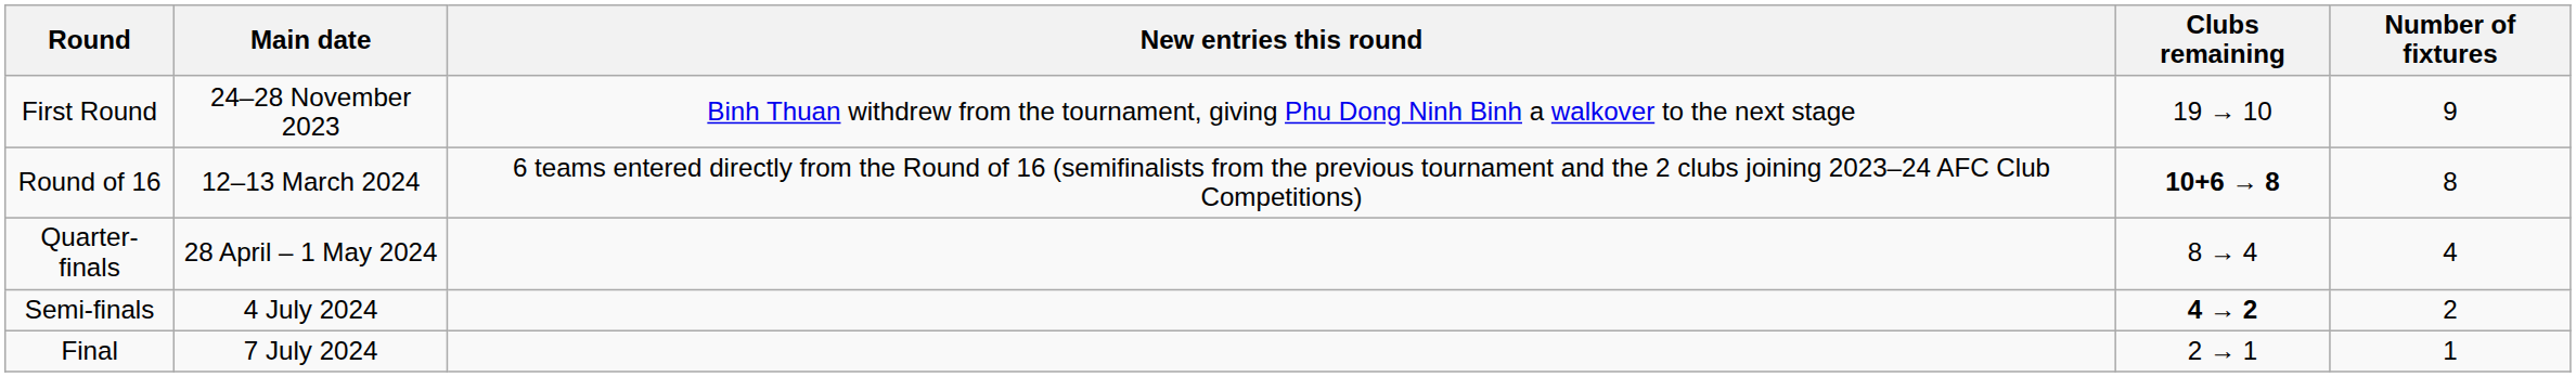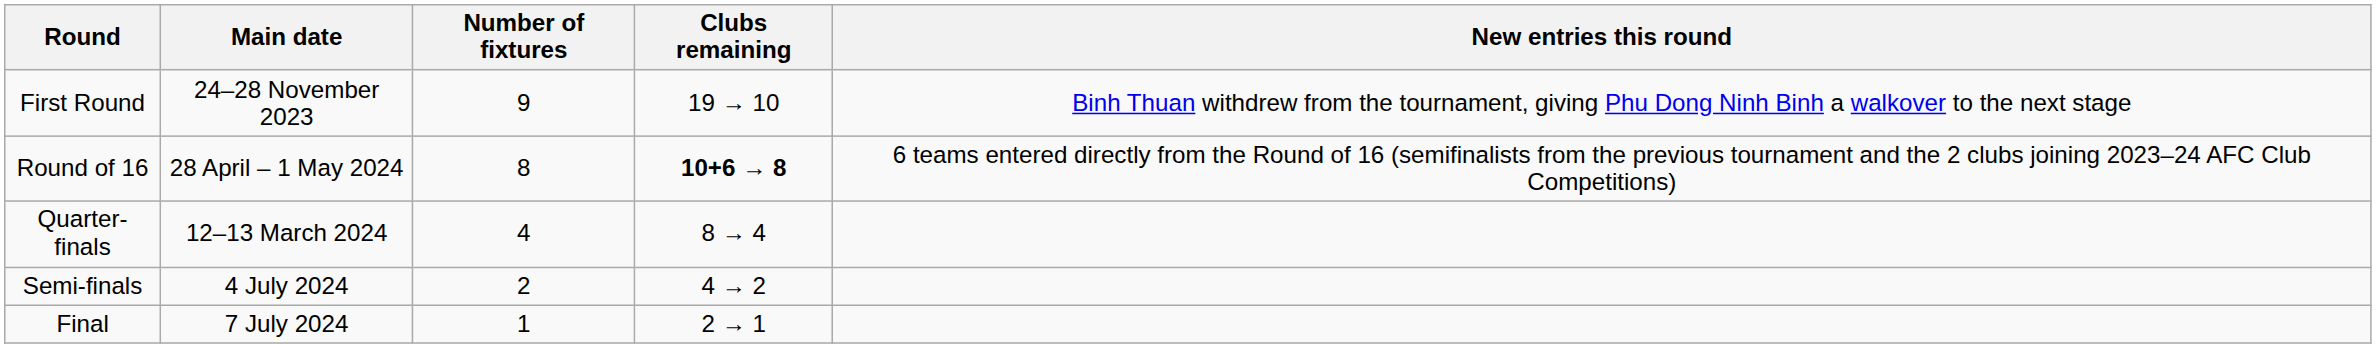columns swapped: Number of fixtures <-> New entries this round
Round of 16 | Main date: 12–13 March 2024 -> 28 April – 1 May 2024
Quarter-finals | Main date: 28 April – 1 May 2024 -> 12–13 March 2024
Semi-finals | Clubs remaining: bold -> normal
